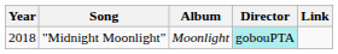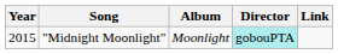"Midnight Moonlight" | Year: 2018 -> 2015
